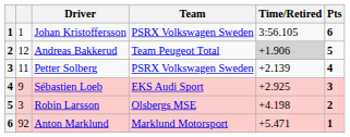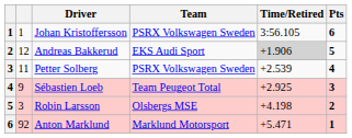Andreas Bakkerud | Team: Team Peugeot Total -> EKS Audi Sport
Petter Solberg | Time/Retired: +2.139 -> +2.539
Sébastien Loeb | Team: EKS Audi Sport -> Team Peugeot Total
